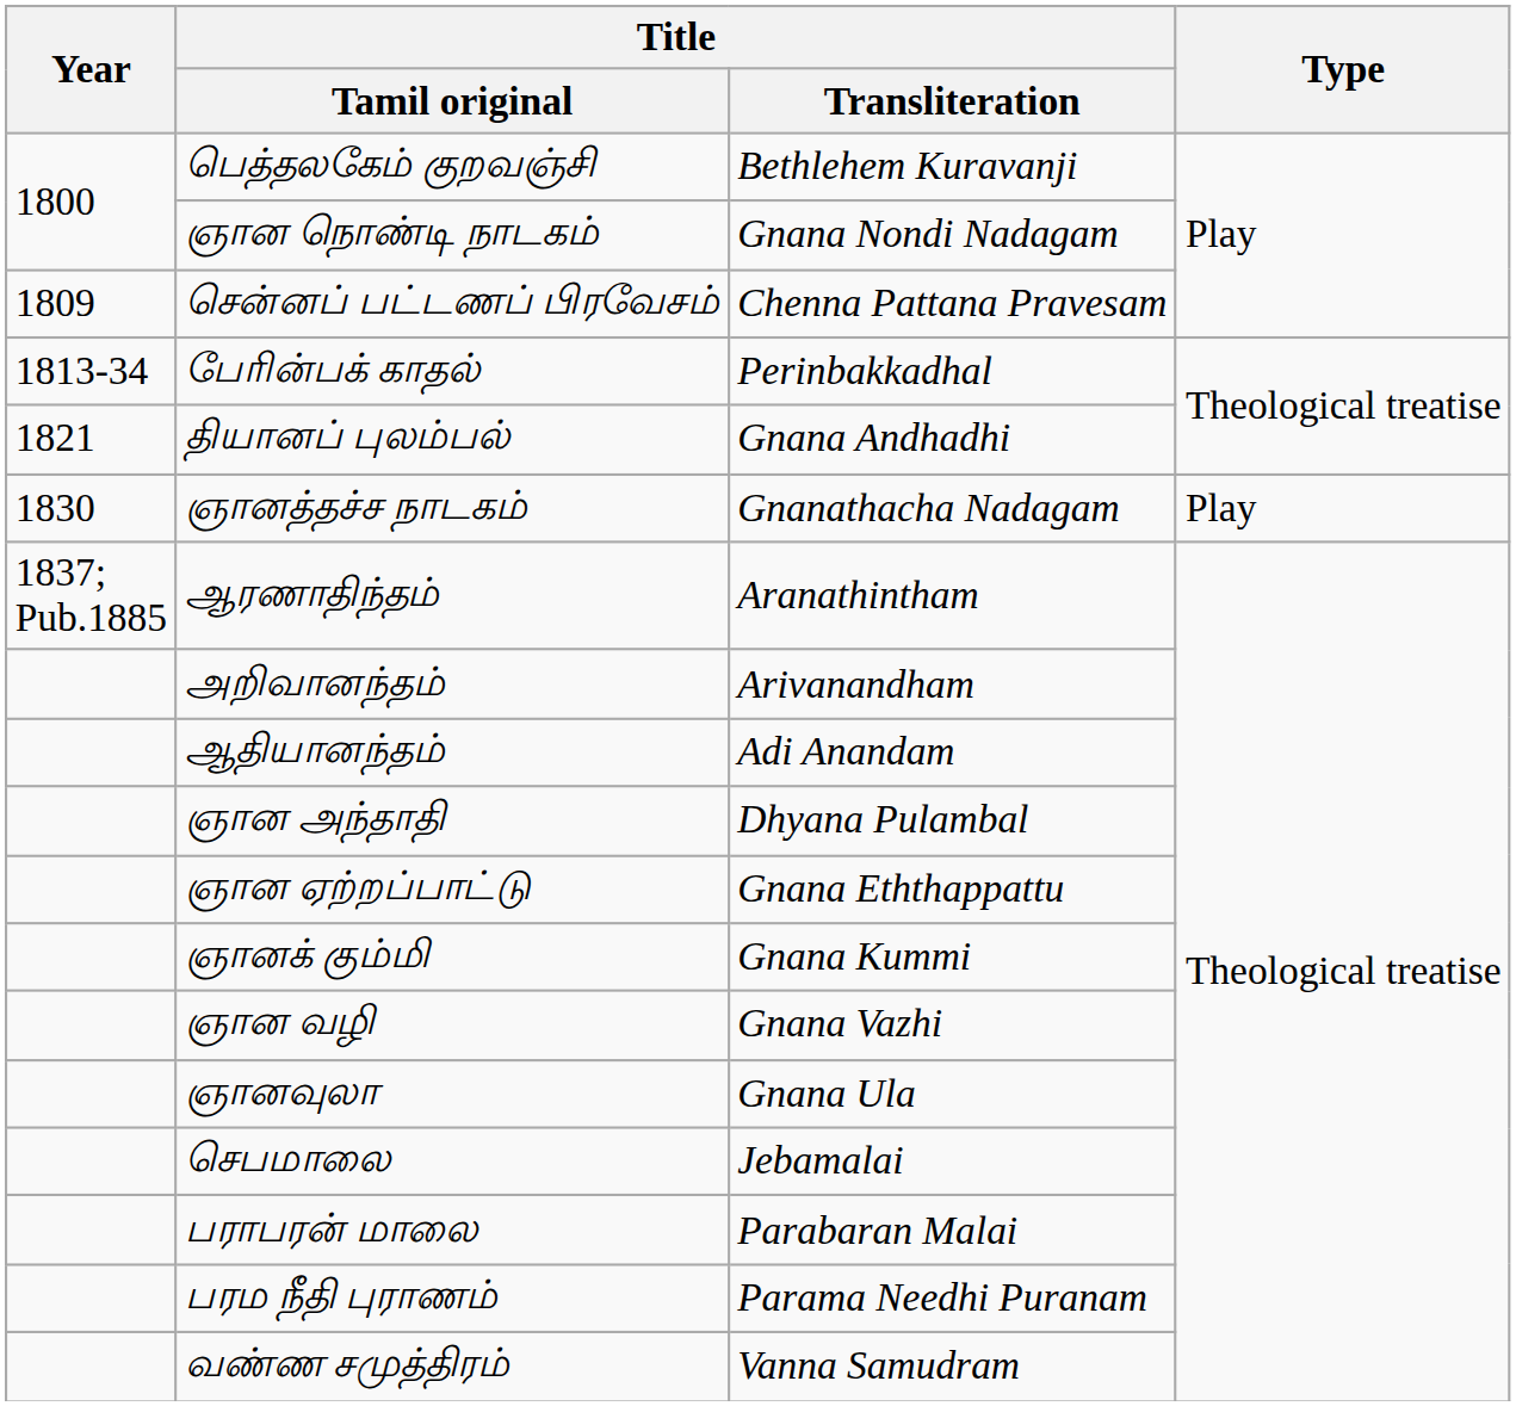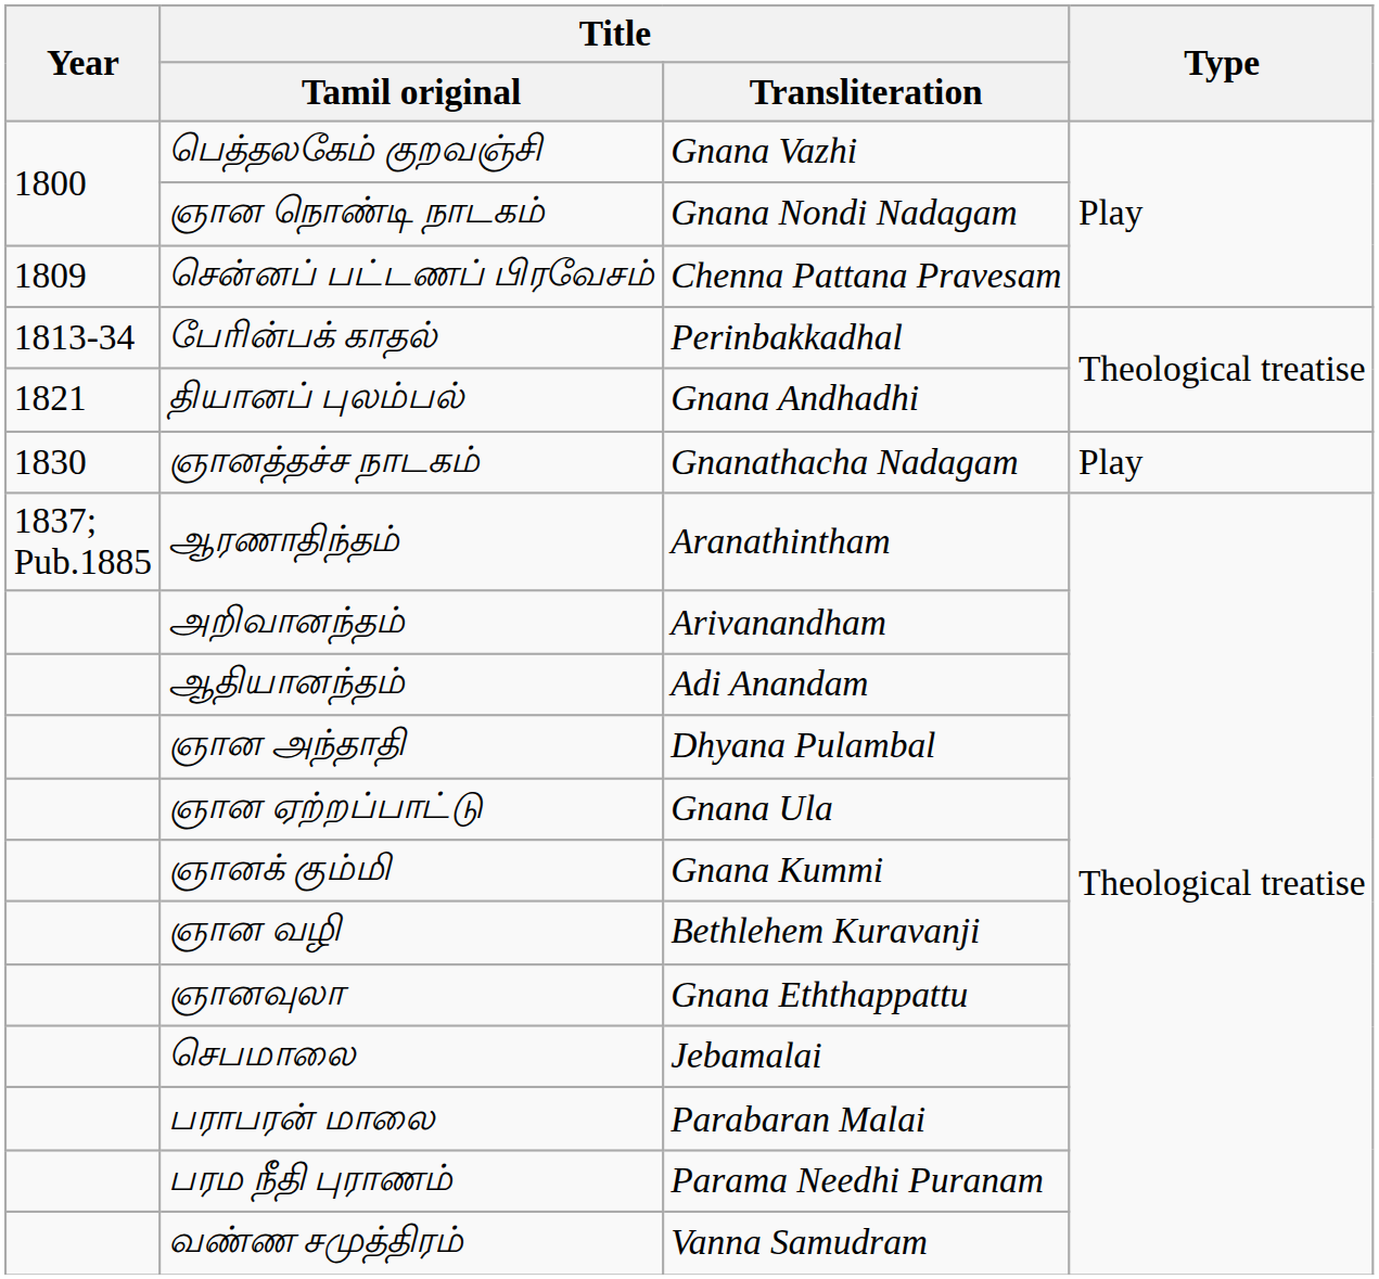பெத்தலகேம் குறவஞ்சி | Title / Transliteration: Bethlehem Kuravanji -> Gnana Vazhi
ஞான ஏற்றப்பாட்டு | Title / Transliteration: Gnana Eththappattu -> Gnana Ula
ஞான வழி | Title / Transliteration: Gnana Vazhi -> Bethlehem Kuravanji
ஞானவுலா | Title / Transliteration: Gnana Ula -> Gnana Eththappattu
